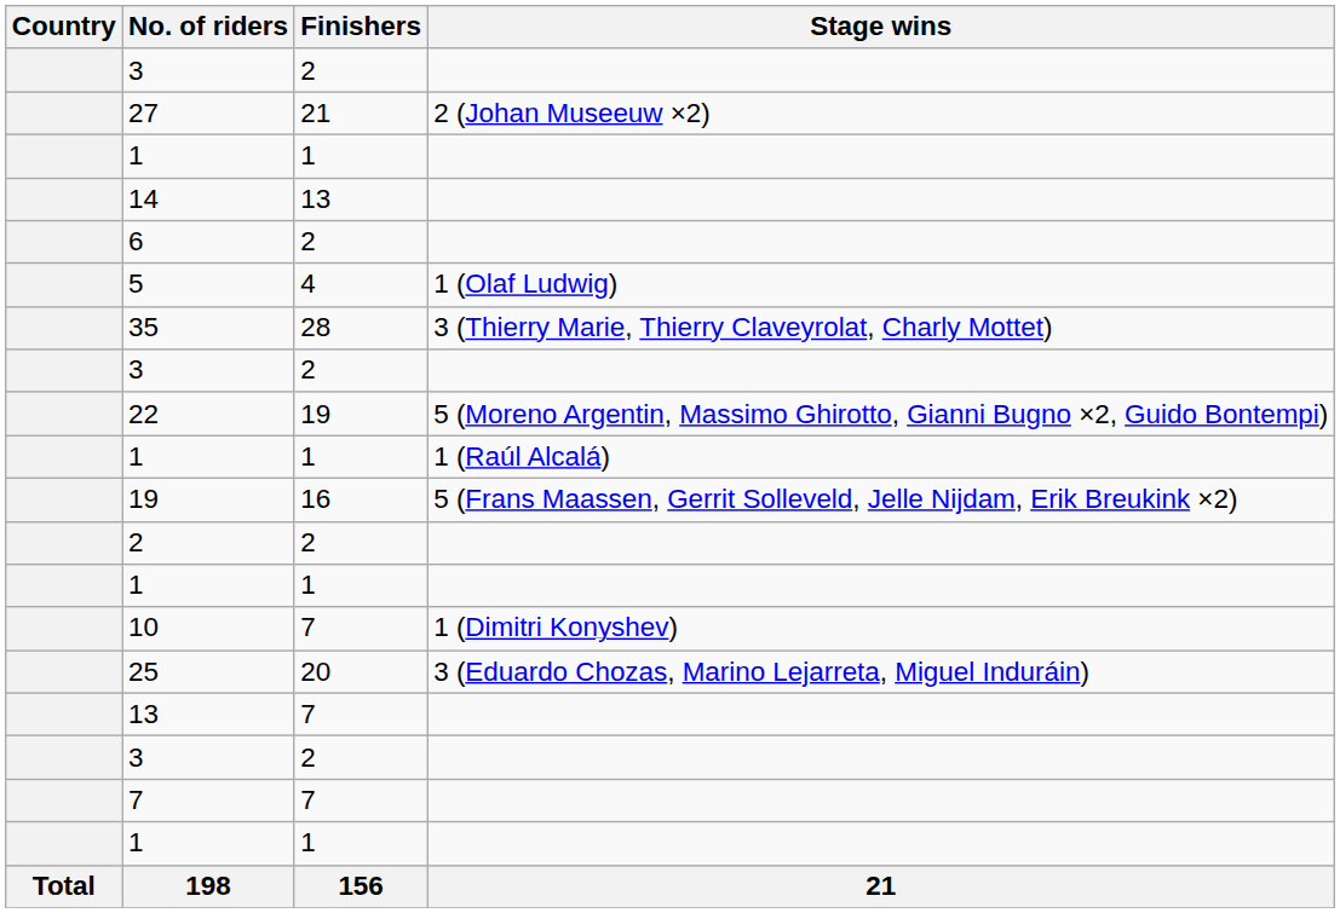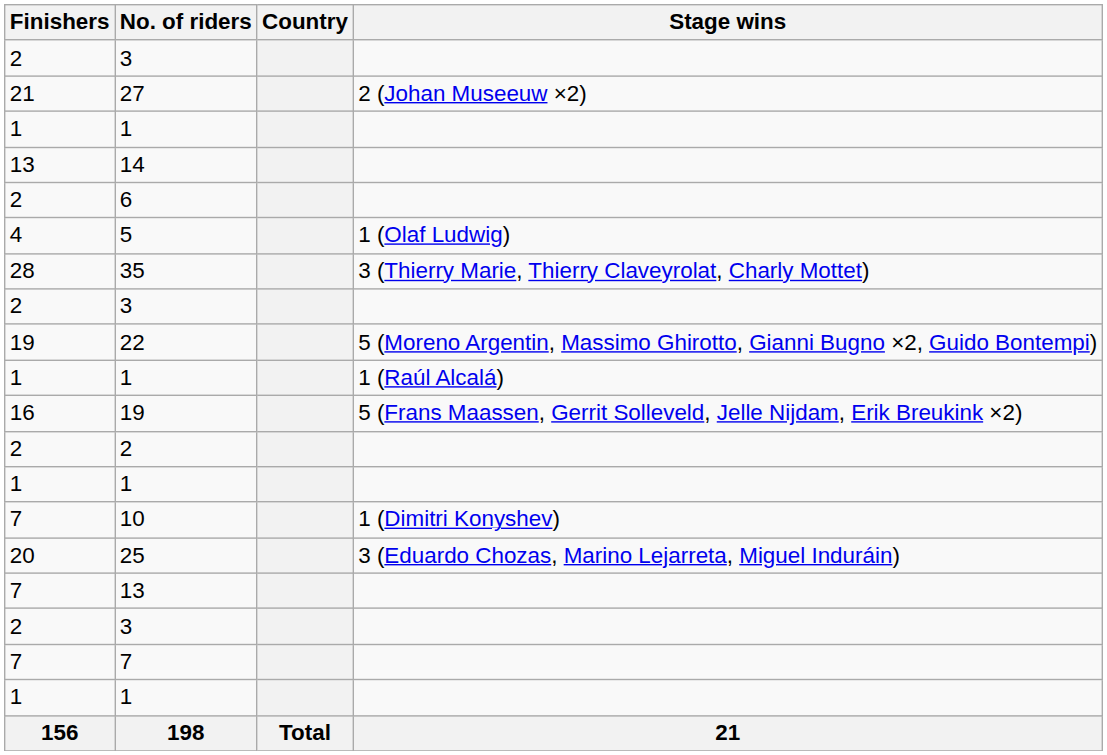columns swapped: Country <-> Finishers
